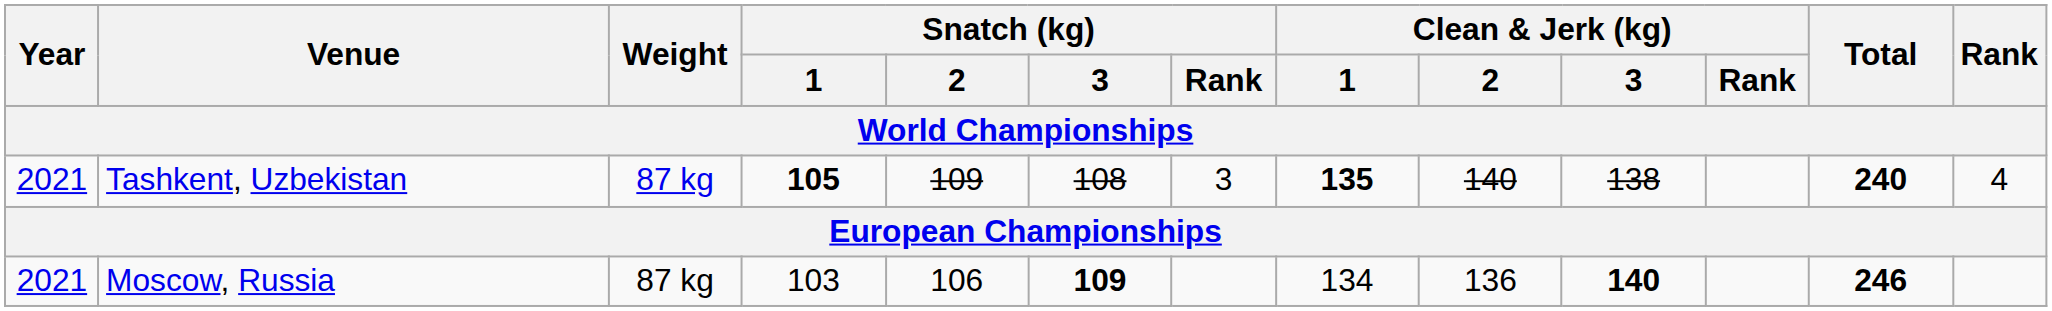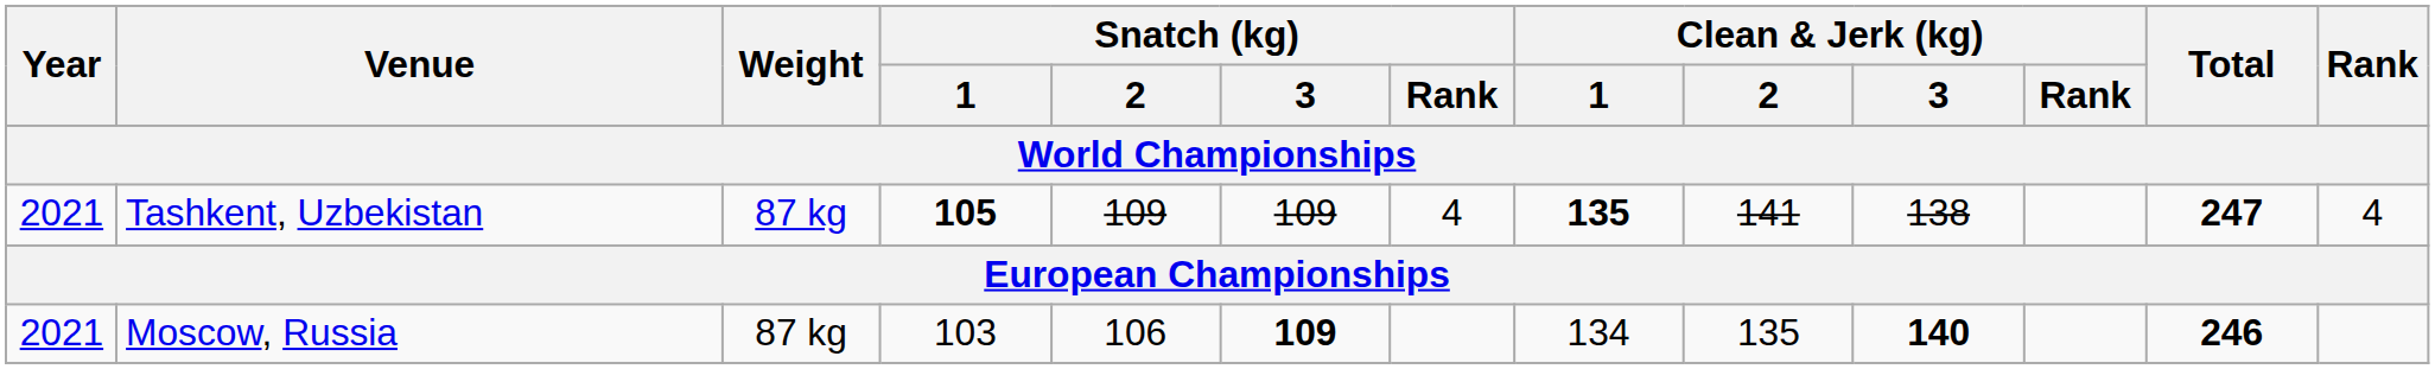Tashkent, Uzbekistan | Snatch (kg) / 3: 108 -> 109
Tashkent, Uzbekistan | Snatch (kg) / Rank: 3 -> 4
Tashkent, Uzbekistan | Clean & Jerk (kg) / 2: 140 -> 141
Tashkent, Uzbekistan | Total: 240 -> 247
Moscow, Russia | Clean & Jerk (kg) / 2: 136 -> 135
